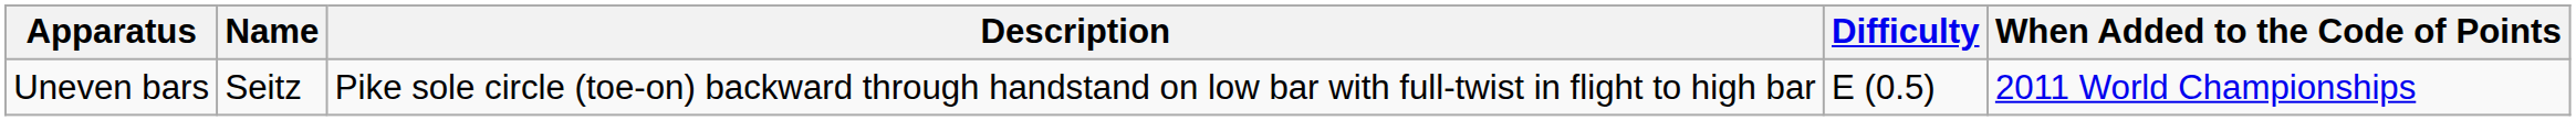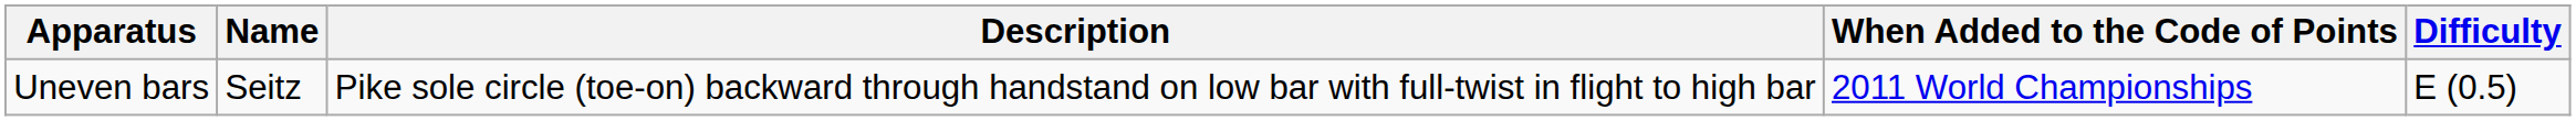columns swapped: Difficulty <-> When Added to the Code of Points
